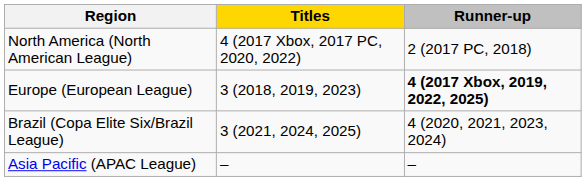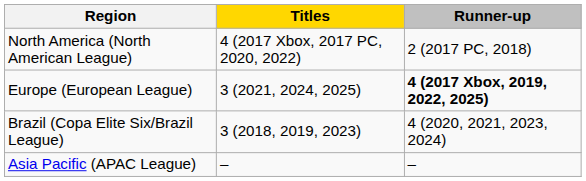Europe (European League) | Titles: 3 (2018, 2019, 2023) -> 3 (2021, 2024, 2025)
Brazil (Copa Elite Six/Brazil League) | Titles: 3 (2021, 2024, 2025) -> 3 (2018, 2019, 2023)
